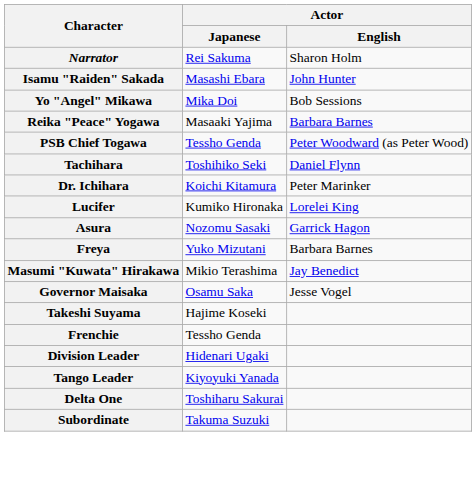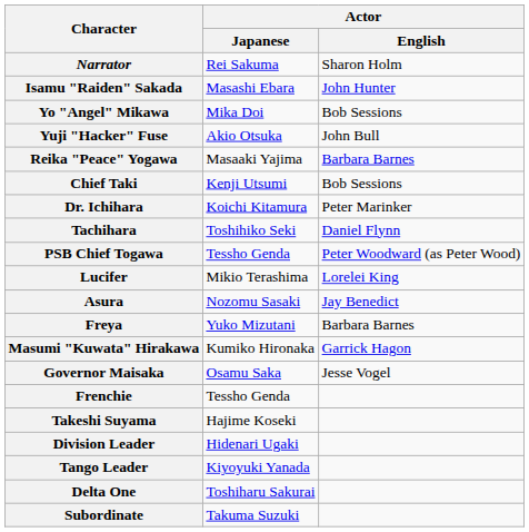+ row: Yuji "Hacker" Fuse | Akio Otsuka | John Bull
+ row: Chief Taki | Kenji Utsumi | Bob Sessions
rows swapped: PSB Chief Togawa <-> Dr. Ichihara
Lucifer | Actor / Japanese: Kumiko Hironaka -> Mikio Terashima
Asura | Actor / English: Garrick Hagon -> Jay Benedict
Masumi "Kuwata" Hirakawa | Actor / Japanese: Mikio Terashima -> Kumiko Hironaka
Masumi "Kuwata" Hirakawa | Actor / English: Jay Benedict -> Garrick Hagon
rows swapped: Takeshi Suyama <-> Frenchie
